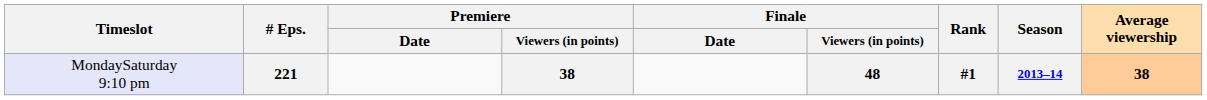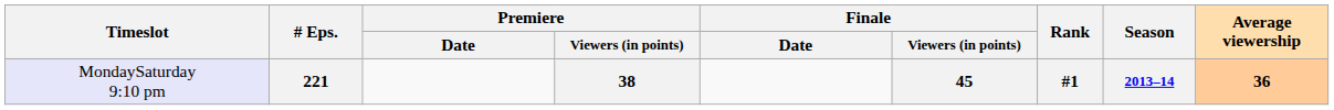221 | Finale / Viewers (in points): 48 -> 45
221 | Average viewership: 38 -> 36
